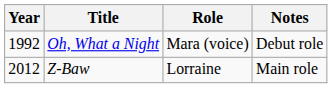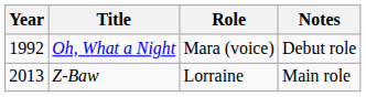Z-Baw | Year: 2012 -> 2013
